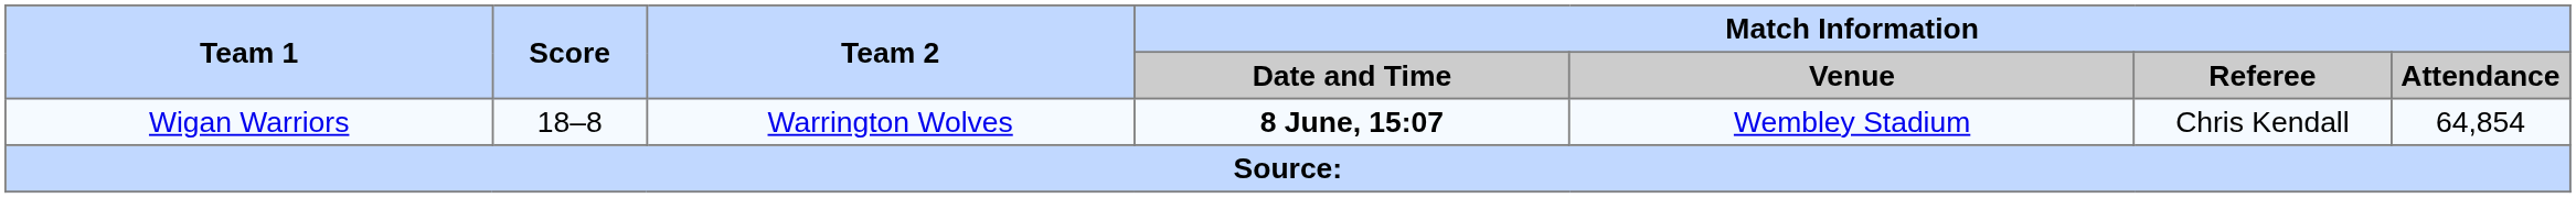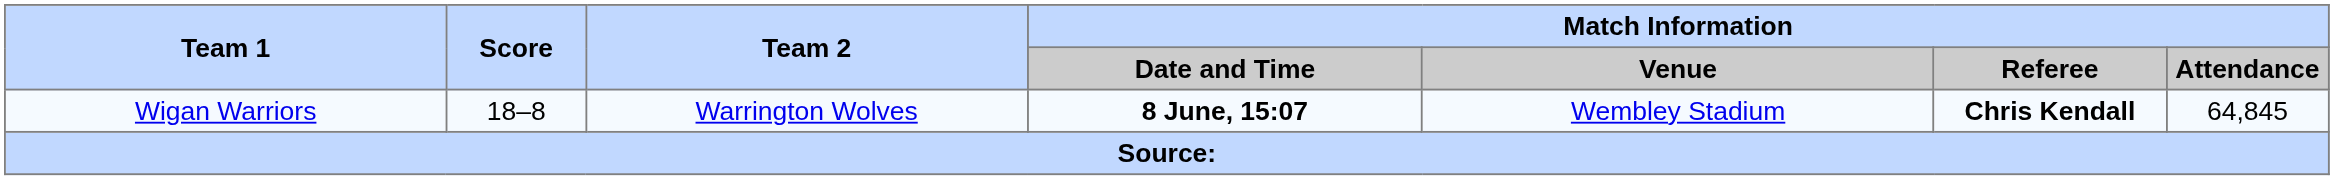Wigan Warriors | Match Information / Referee: normal -> bold
Wigan Warriors | Match Information / Attendance: 64,854 -> 64,845
